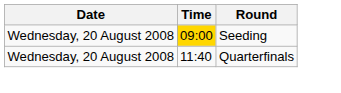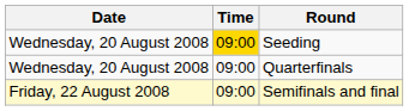Quarterfinals | Time: 11:40 -> 09:00
+ row: Friday, 22 August 2008 | 09:00 | Semifinals and final
